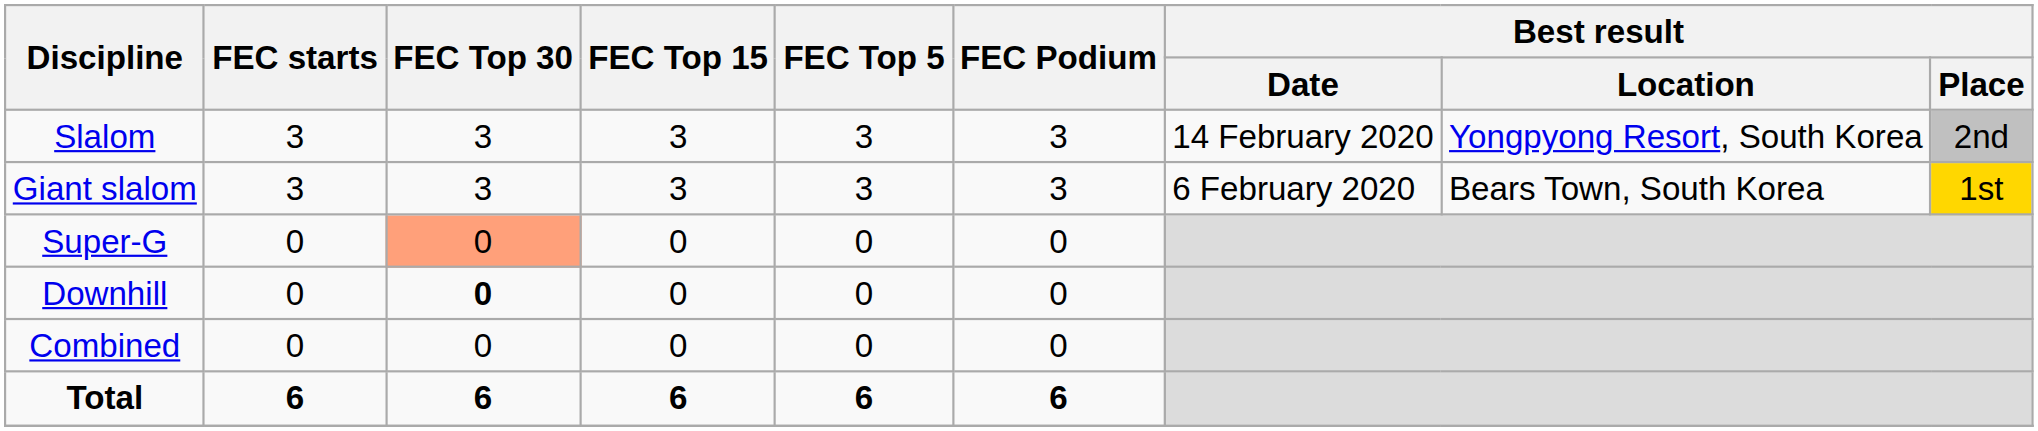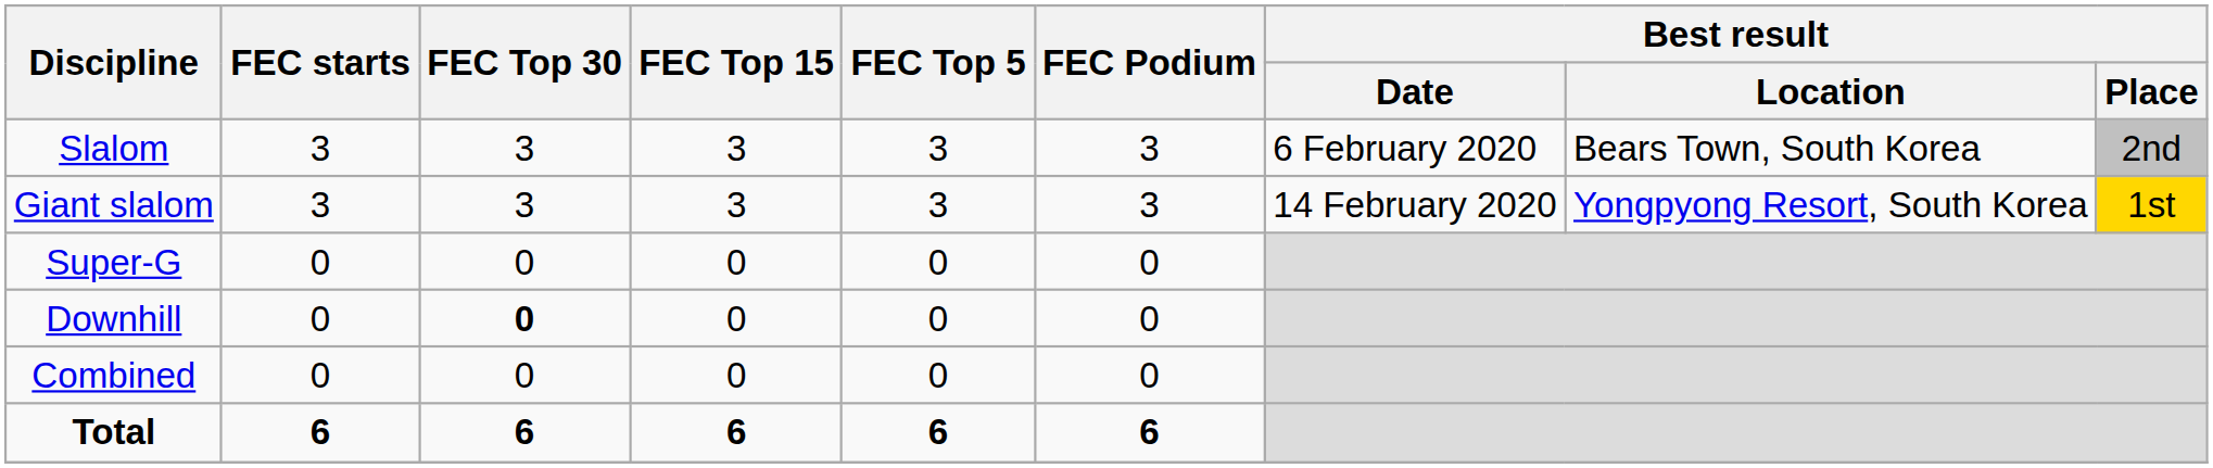Slalom | Best result / Date: 14 February 2020 -> 6 February 2020
Slalom | Best result / Location: Yongpyong Resort, South Korea -> Bears Town, South Korea
Giant slalom | Best result / Date: 6 February 2020 -> 14 February 2020
Giant slalom | Best result / Location: Bears Town, South Korea -> Yongpyong Resort, South Korea
Super-G | FEC Top 30: lightsalmon background -> no background
